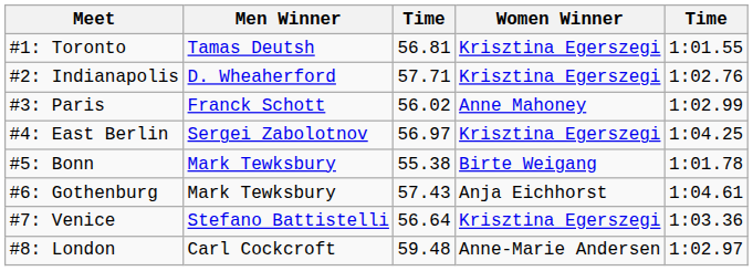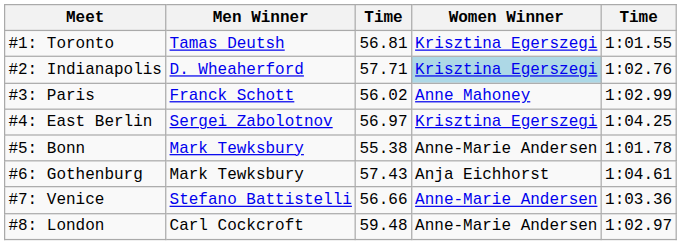#2: Indianapolis | Women Winner: no background -> lightblue background
#5: Bonn | Women Winner: Birte Weigang -> Anne-Marie Andersen
#7: Venice | column 3: 56.64 -> 56.66
#7: Venice | Women Winner: Krisztina Egerszegi -> Anne-Marie Andersen
